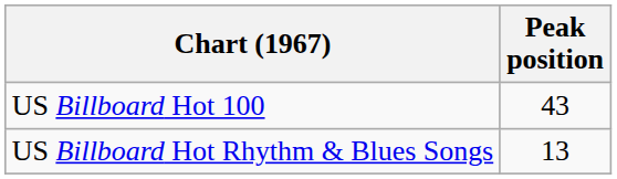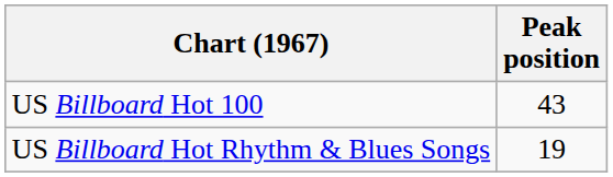US Billboard Hot Rhythm & Blues Songs | Peak position: 13 -> 19
